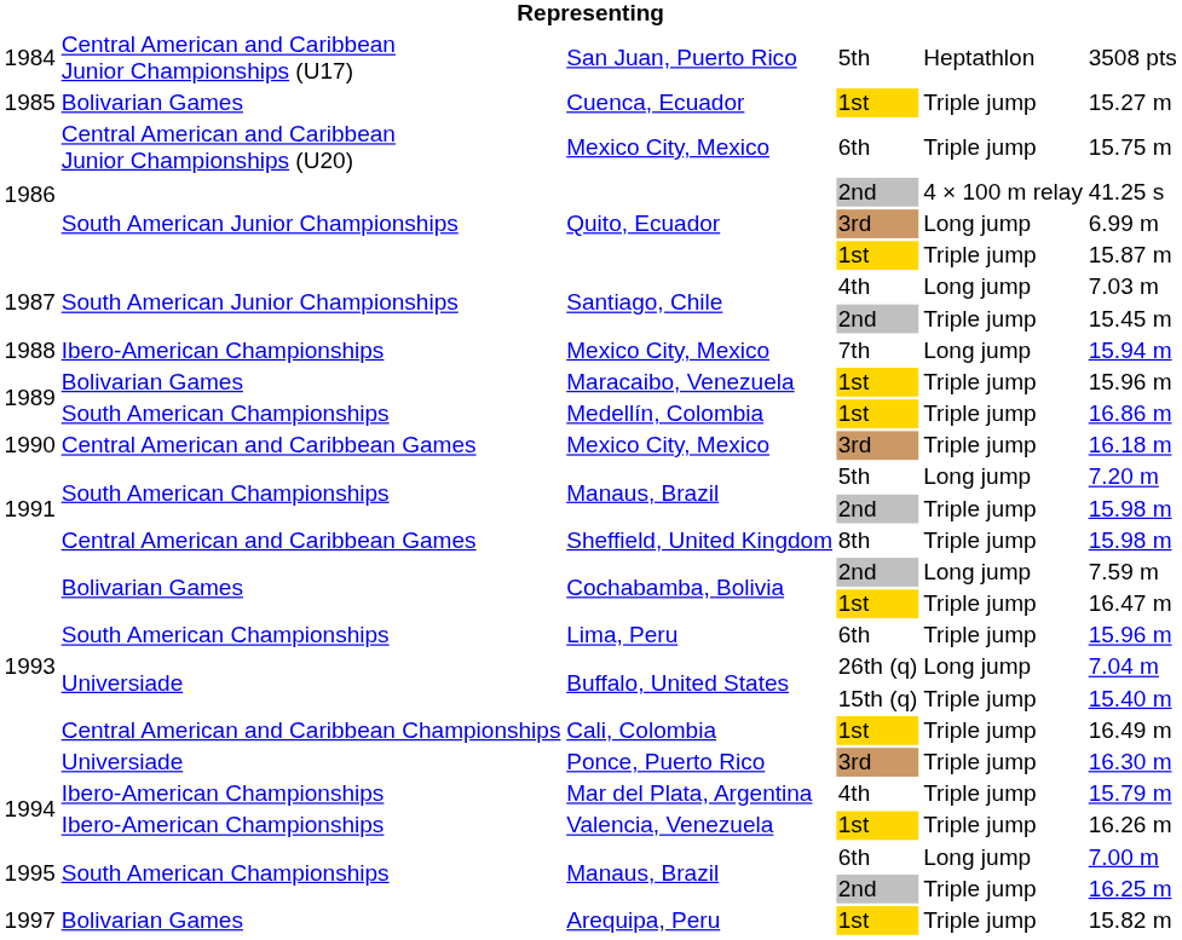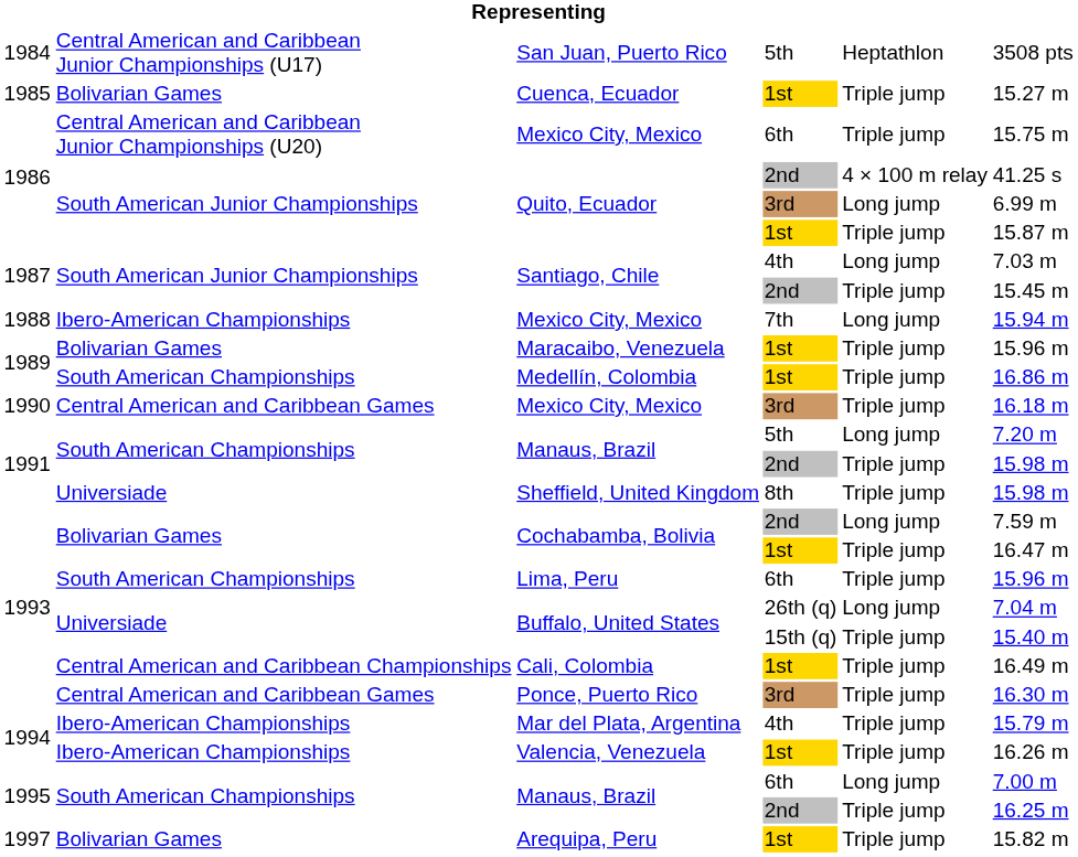Sheffield, United Kingdom | column 2: Central American and Caribbean Games -> Universiade
Ponce, Puerto Rico | column 2: Universiade -> Central American and Caribbean Games
